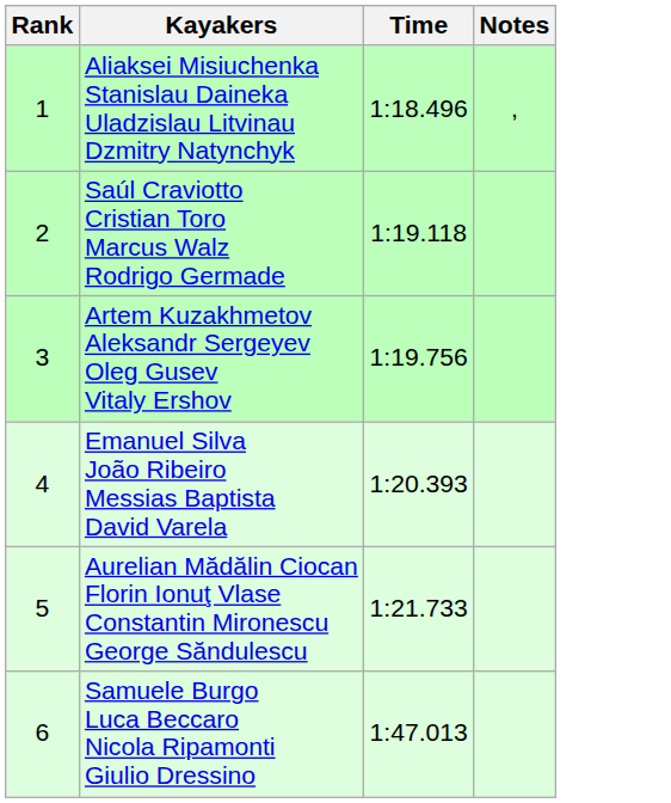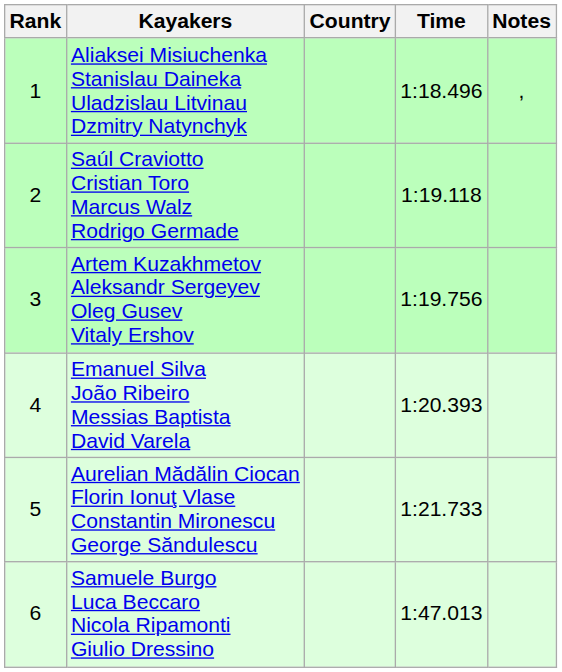+ column: Country
